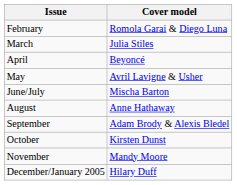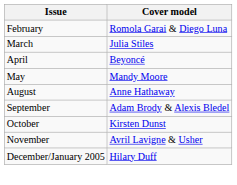May | Cover model: Avril Lavigne & Usher -> Mandy Moore
- row: June/July | Mischa Barton
November | Cover model: Mandy Moore -> Avril Lavigne & Usher
